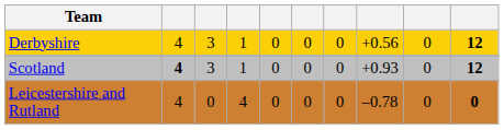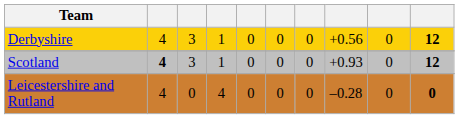Leicestershire and Rutland | column 8: –0.78 -> –0.28
